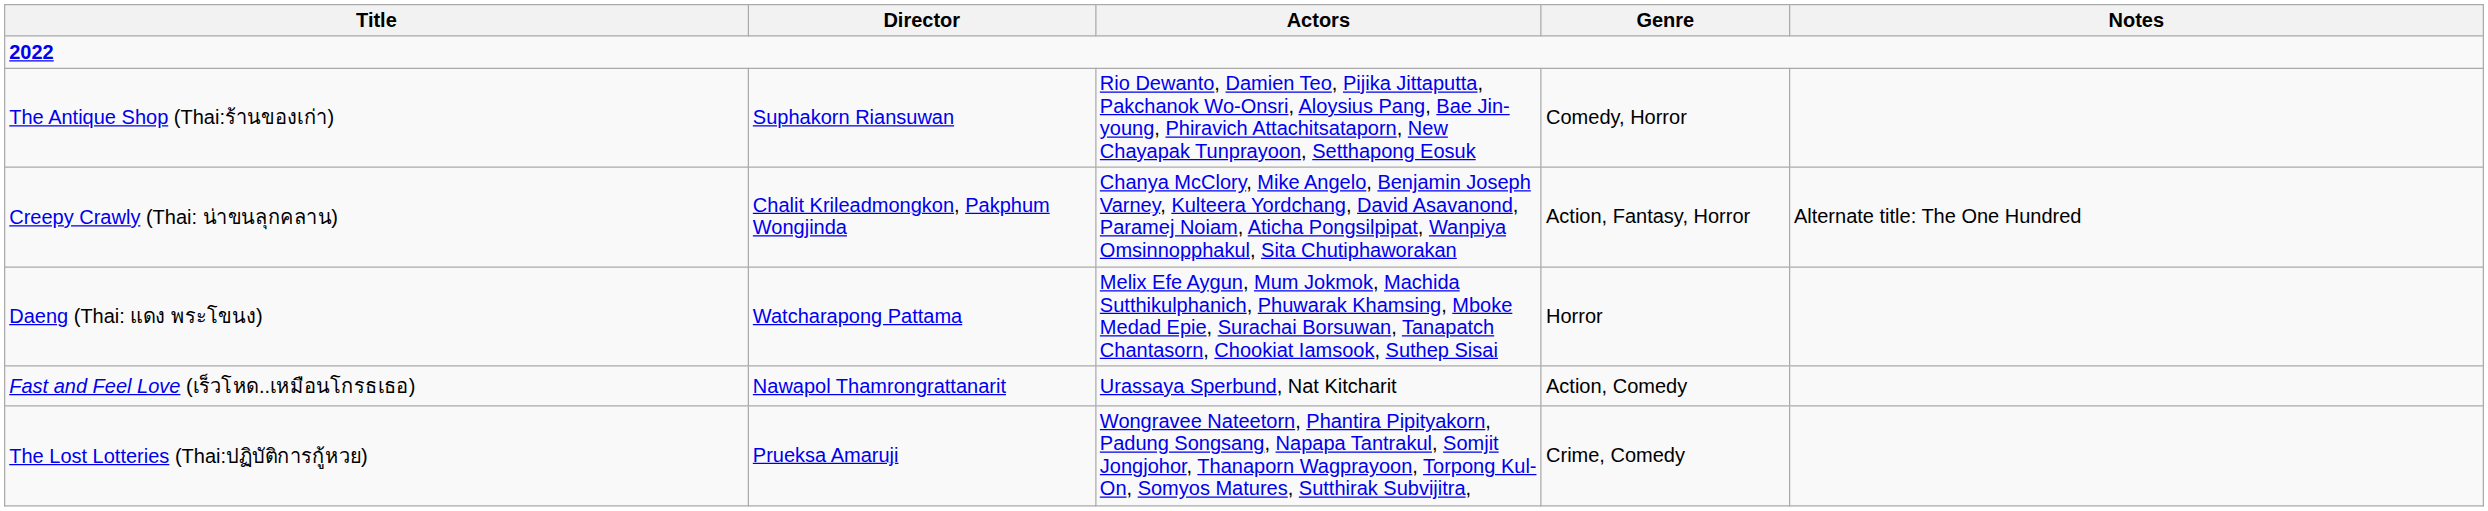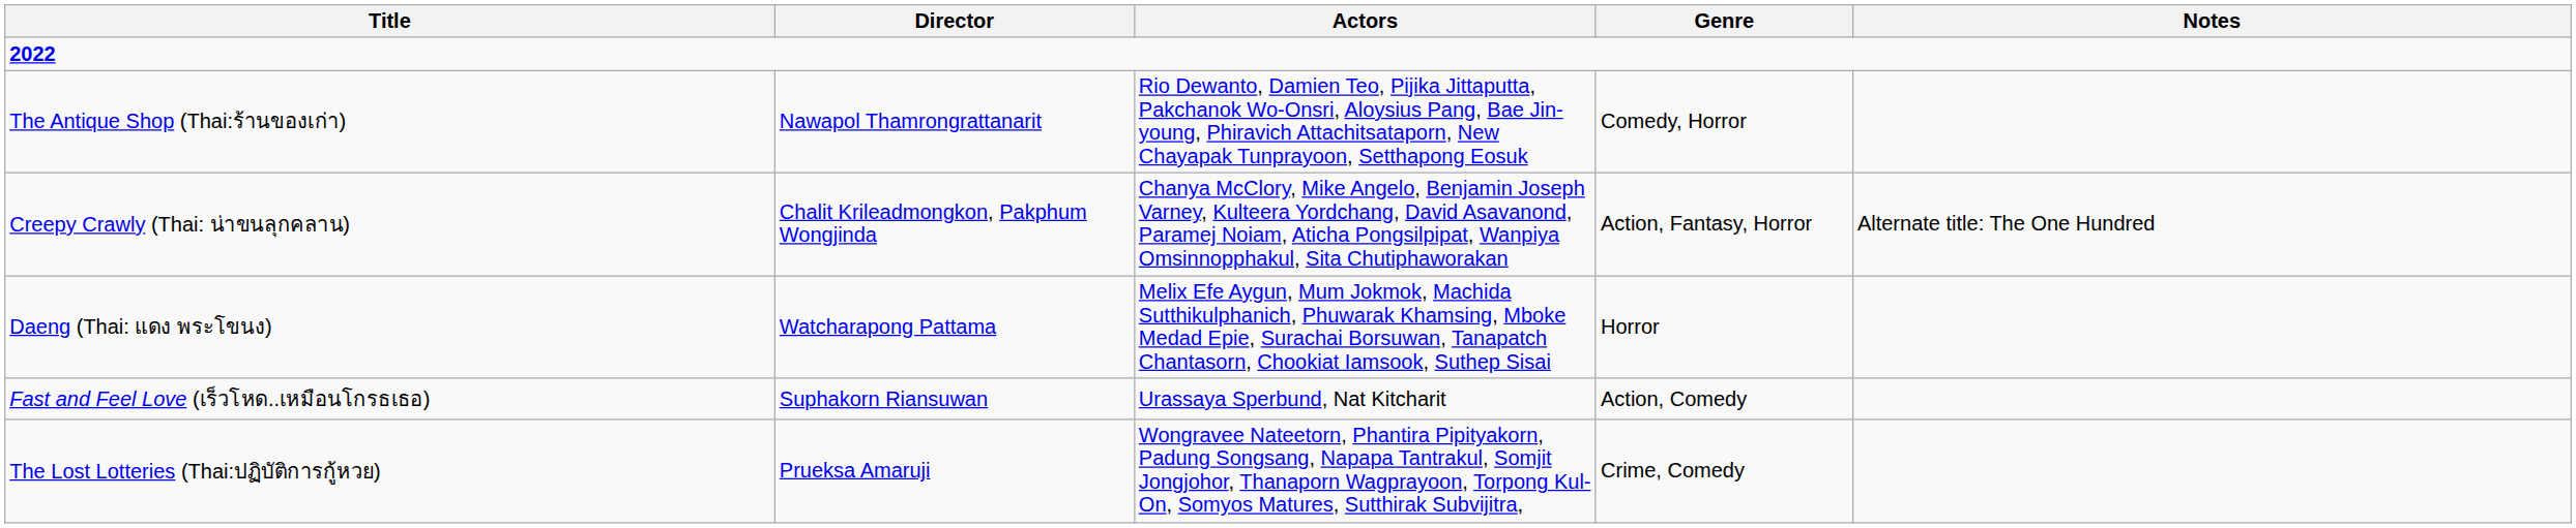The Antique Shop (Thai:ร้านของเก่า) | Director: Suphakorn Riansuwan -> Nawapol Thamrongrattanarit
Fast and Feel Love (เร็วโหด..เหมือนโกรธเธอ) | Director: Nawapol Thamrongrattanarit -> Suphakorn Riansuwan
